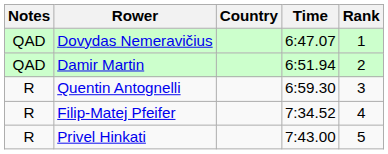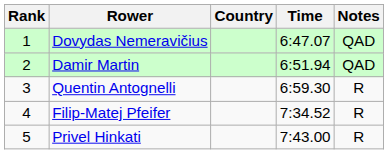columns swapped: Rank <-> Notes
